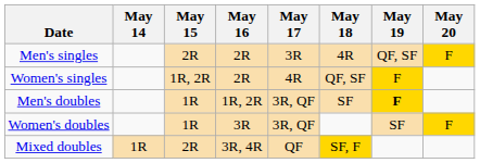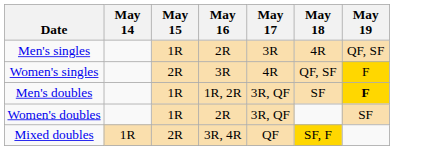- column: May 20 | F | F
Men's singles | May 15: 2R -> 1R
Women's singles | May 15: 1R, 2R -> 2R
Women's singles | May 16: 2R -> 3R
Women's doubles | May 16: 3R -> 2R
